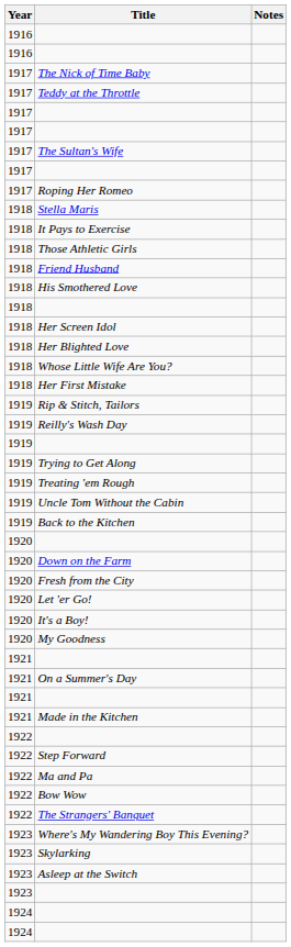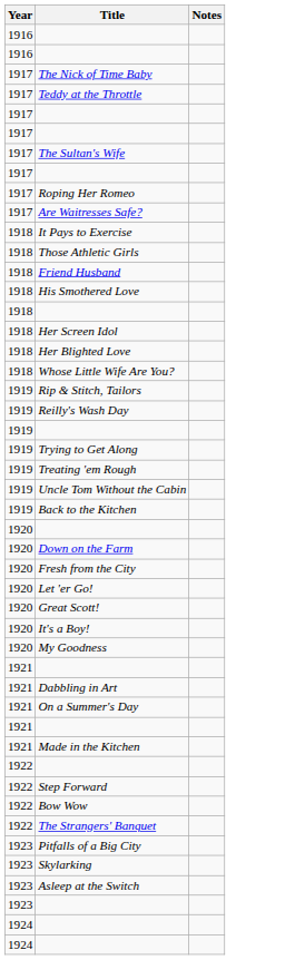+ row: 1917 | Are Waitresses Safe?
- row: 1918 | Stella Maris
- row: 1918 | Her First Mistake
+ row: 1920 | Great Scott!
+ row: 1921 | Dabbling in Art
- row: 1922 | Ma and Pa
- row: 1923 | Where's My Wandering Boy This Evening?
+ row: 1923 | Pitfalls of a Big City
